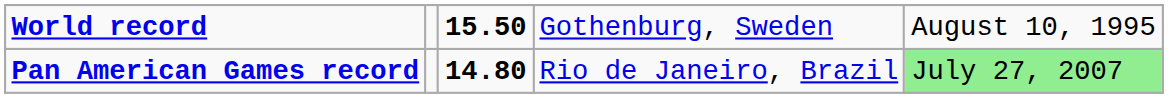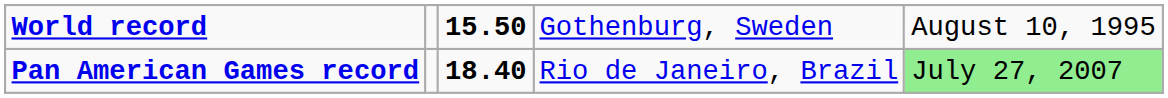Pan American Games record | column 3: 14.80 -> 18.40
